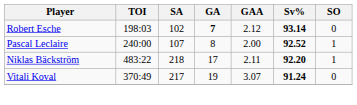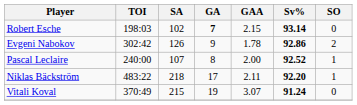Robert Esche | GAA: 2.12 -> 2.15
+ row: Evgeni Nabokov | 302:42 | 126 | 9 | 1.78 | 92.86 | 2
Vitali Koval | SA: 217 -> 215
